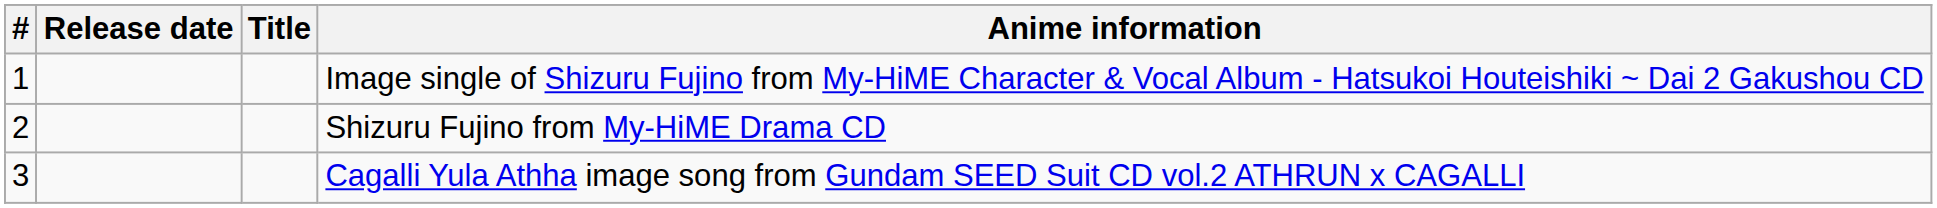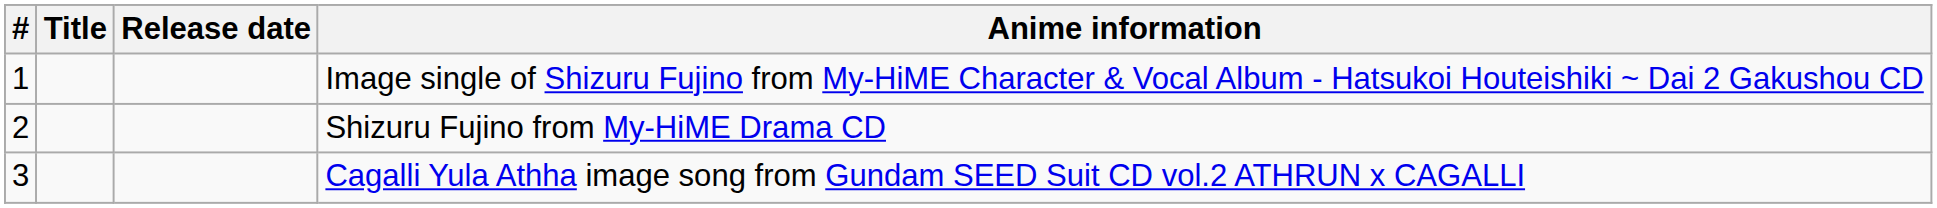columns swapped: Title <-> Release date
